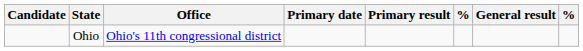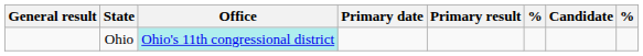columns swapped: Candidate <-> General result
Ohio | Office: no background -> paleturquoise background
